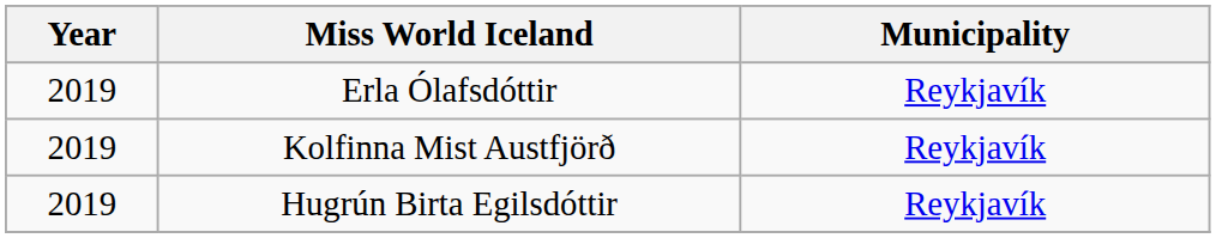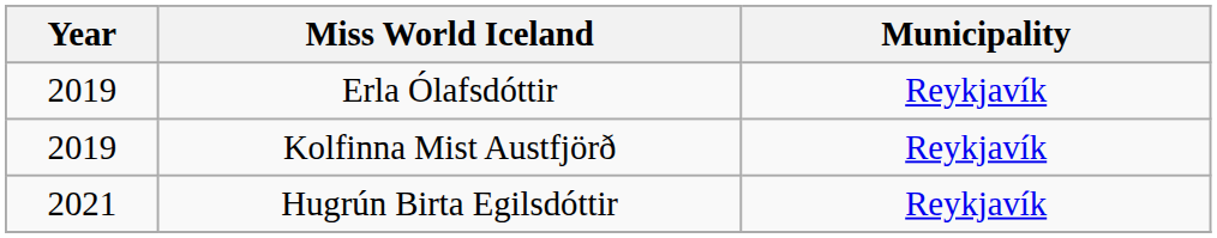Hugrún Birta Egilsdóttir | Year: 2019 -> 2021
